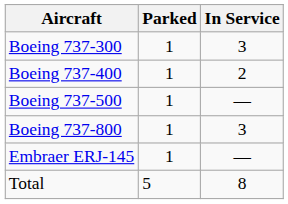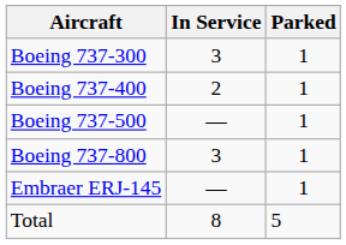columns swapped: In Service <-> Parked
